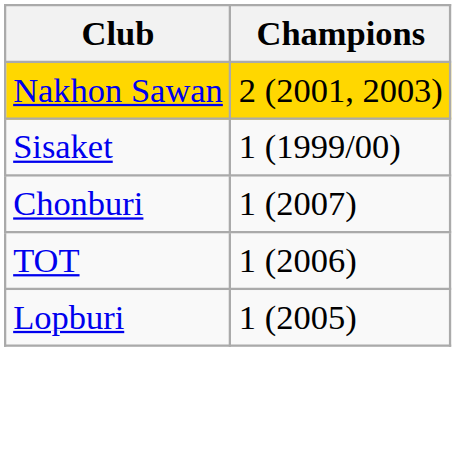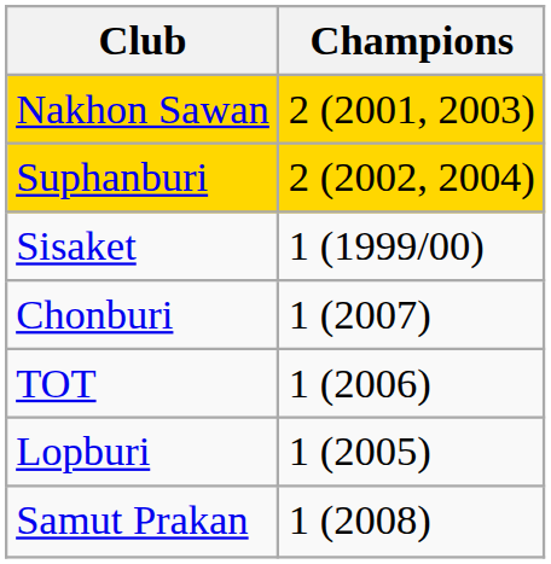+ row: Suphanburi | 2 (2002, 2004)
+ row: Samut Prakan | 1 (2008)
